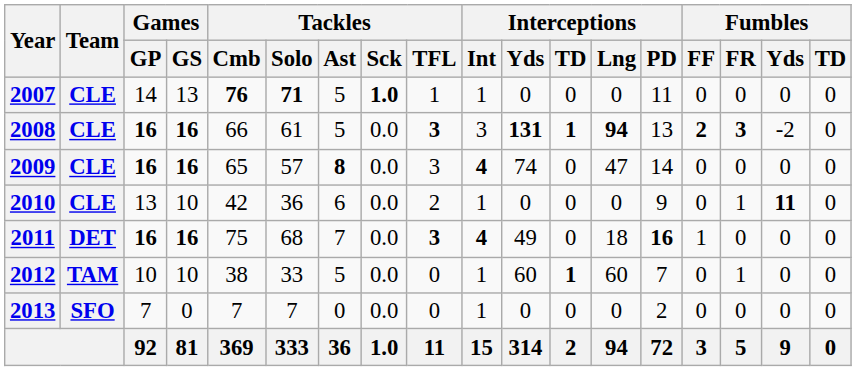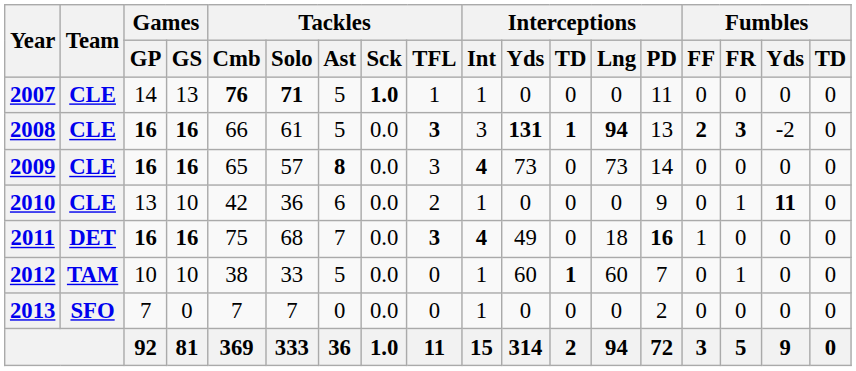2009 | Interceptions / Yds: 74 -> 73
2009 | Interceptions / Lng: 47 -> 73
